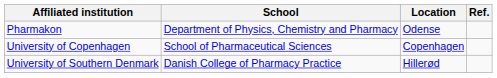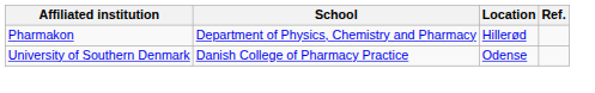Pharmakon | Location: Odense -> Hillerød
- row: University of Copenhagen | School of Pharmaceutical Sciences | Copenhagen
University of Southern Denmark | Location: Hillerød -> Odense
